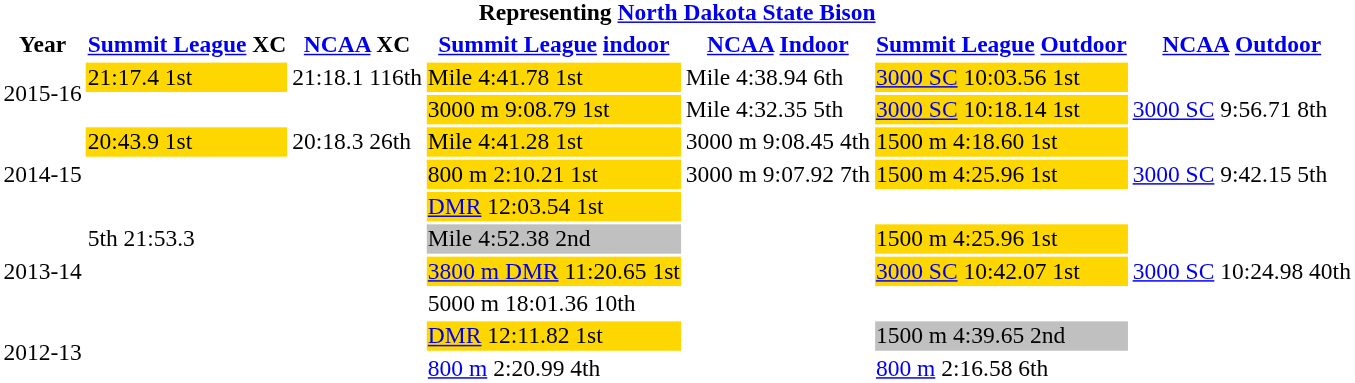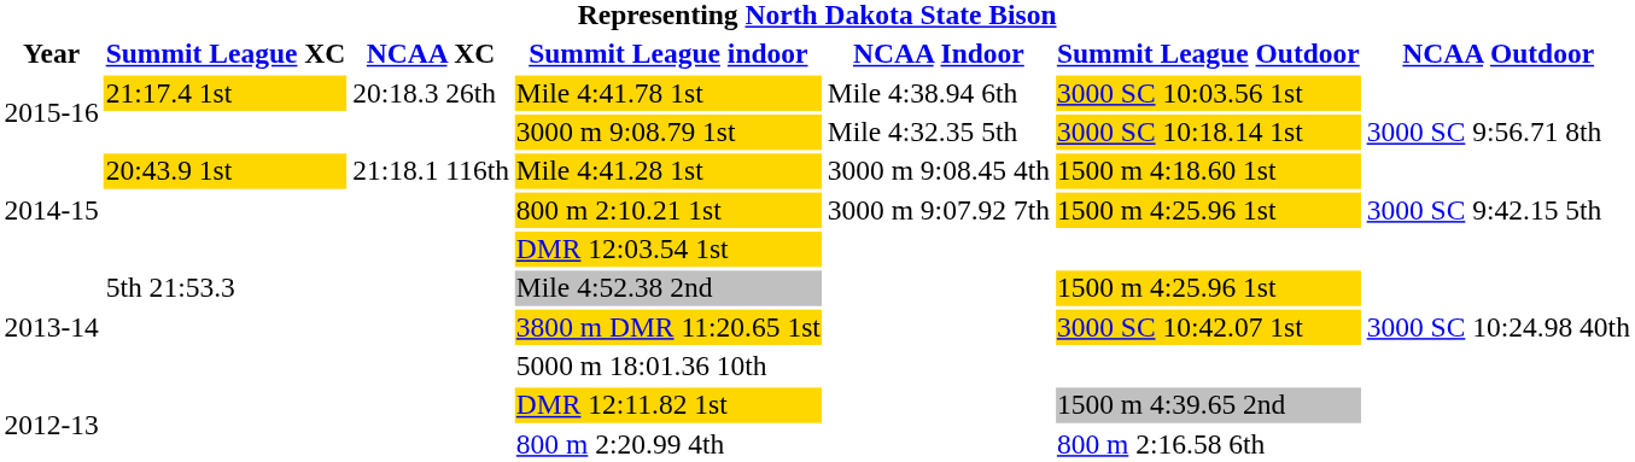Mile 4:41.78 1st | NCAA XC: 21:18.1 116th -> 20:18.3 26th
Mile 4:41.28 1st | NCAA XC: 20:18.3 26th -> 21:18.1 116th
